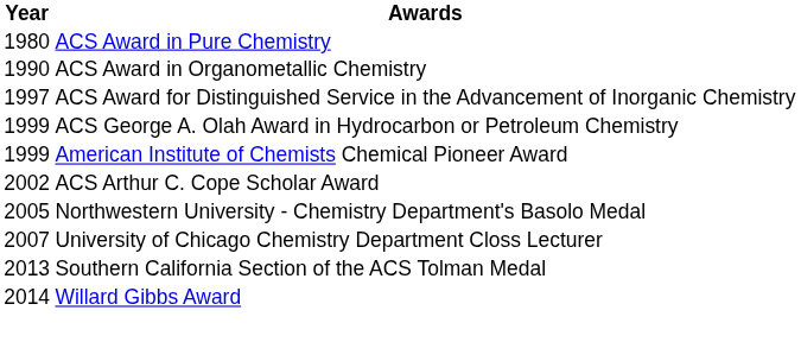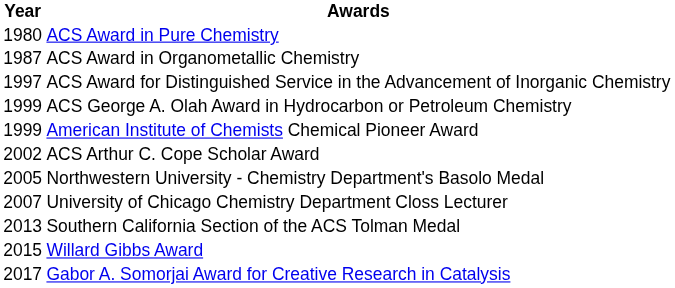ACS Award in Organometallic Chemistry | Year: 1990 -> 1987
Willard Gibbs Award | Year: 2014 -> 2015
+ row: 2017 | Gabor A. Somorjai Award for Creative Research in Catalysis
